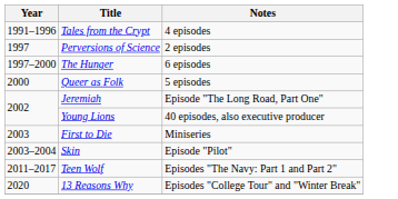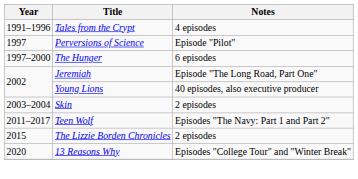Perversions of Science | Notes: 2 episodes -> Episode "Pilot"
- row: 2000 | Queer as Folk | 5 episodes
- row: 2003 | First to Die | Miniseries
Skin | Notes: Episode "Pilot" -> 2 episodes
+ row: 2015 | The Lizzie Borden Chronicles | 2 episodes
